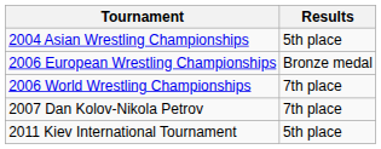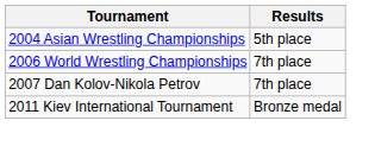- row: 2006 European Wrestling Championships | Bronze medal
2011 Kiev International Tournament | Results: 5th place -> Bronze medal
